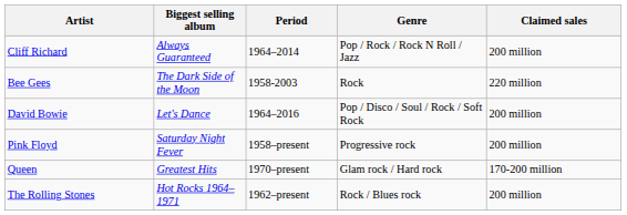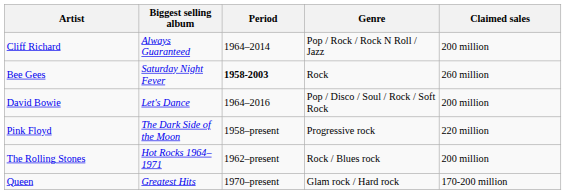Bee Gees | Biggest selling album: The Dark Side of the Moon -> Saturday Night Fever
Bee Gees | Period: normal -> bold
Bee Gees | Claimed sales: 220 million -> 260 million
Pink Floyd | Biggest selling album: Saturday Night Fever -> The Dark Side of the Moon
Pink Floyd | Claimed sales: 200 million -> 220 million
rows swapped: Queen <-> The Rolling Stones
